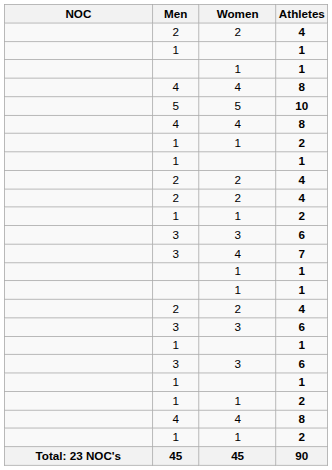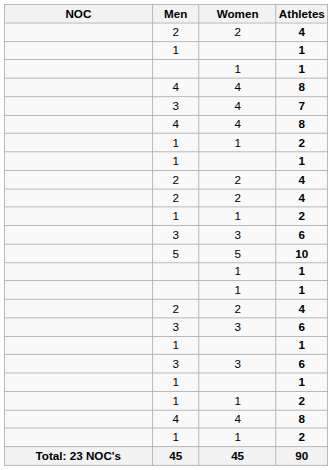rows swapped: 10 <-> 7
